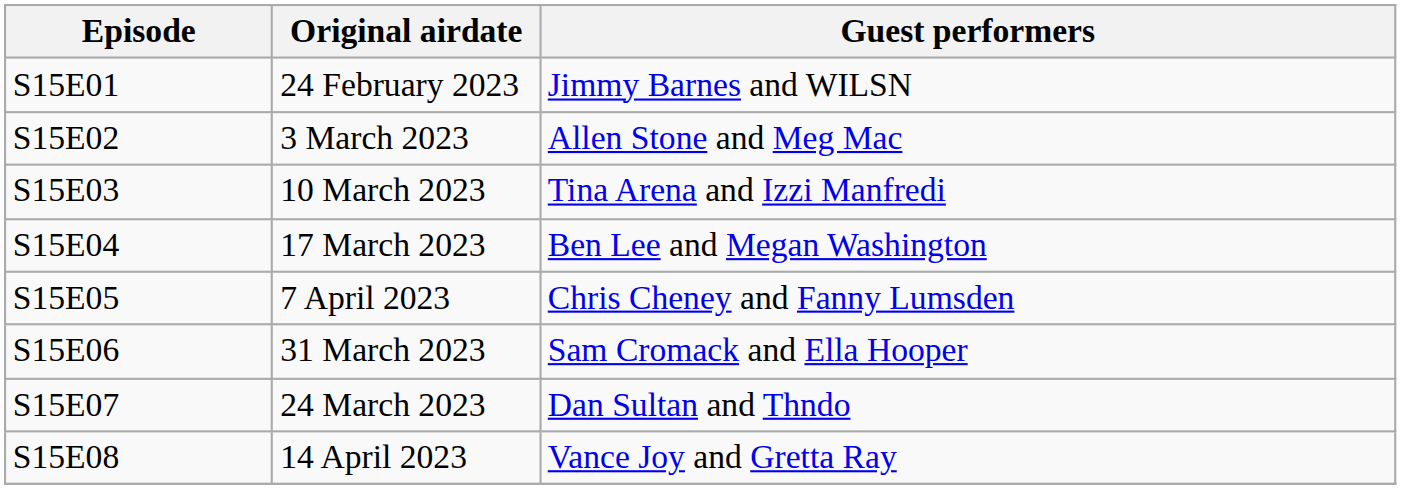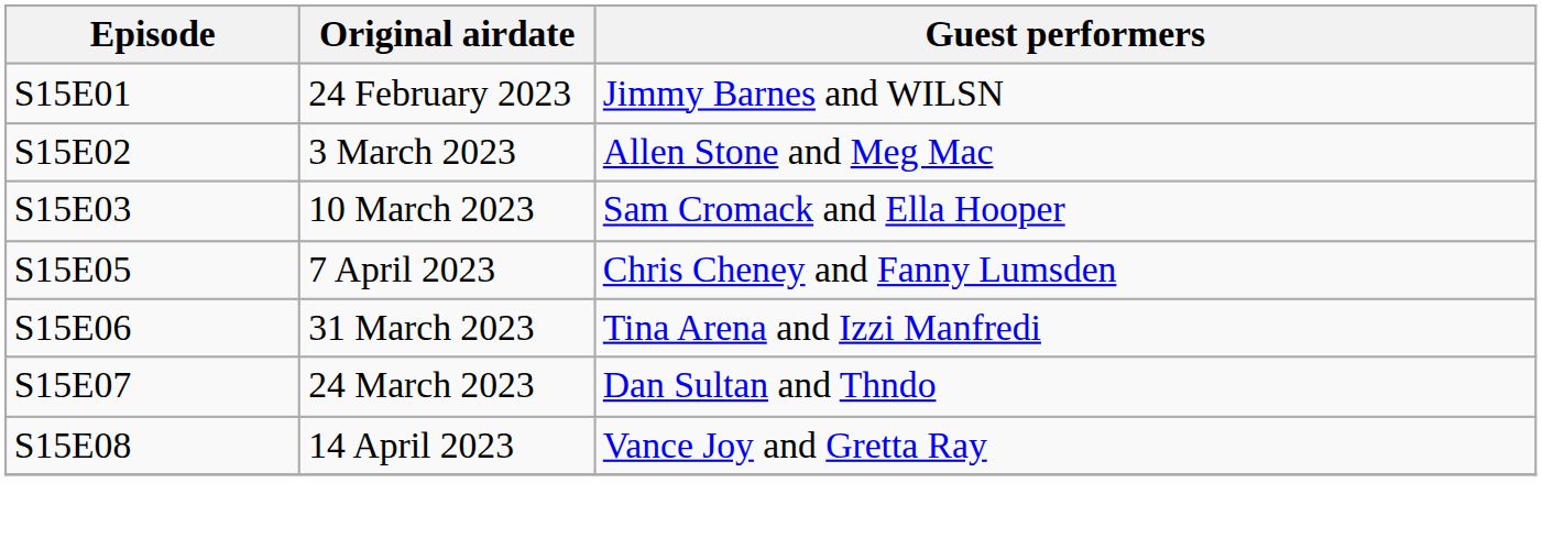S15E03 | Guest performers: Tina Arena and Izzi Manfredi -> Sam Cromack and Ella Hooper
- row: S15E04 | 17 March 2023 | Ben Lee and Megan Washington
S15E06 | Guest performers: Sam Cromack and Ella Hooper -> Tina Arena and Izzi Manfredi
